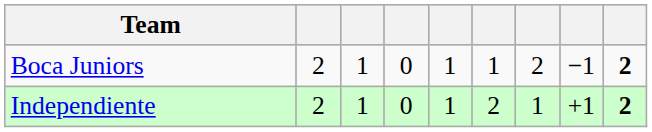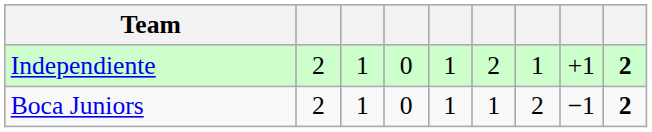rows swapped: Independiente <-> Boca Juniors
